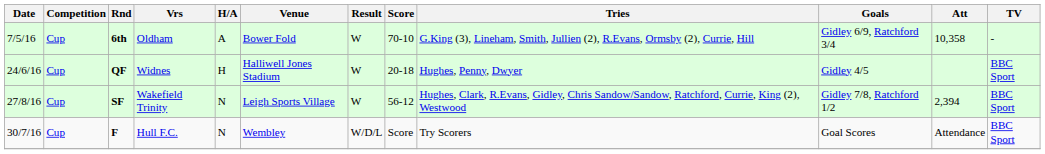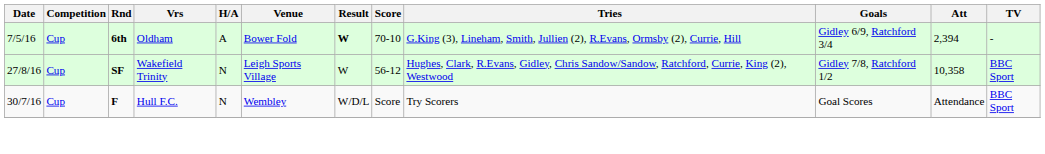6th | Result: normal -> bold
6th | Att: 10,358 -> 2,394
- row: 24/6/16 | Cup | QF | Widnes | H | Halliwell Jones Stadium | W | 20-18 | Hughes, Penny, Dwyer | Gidley 4/5 | BBC Sport
SF | Att: 2,394 -> 10,358
